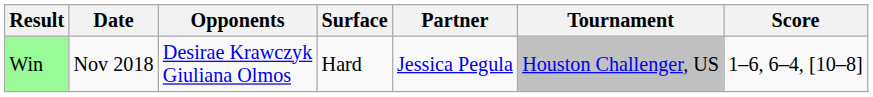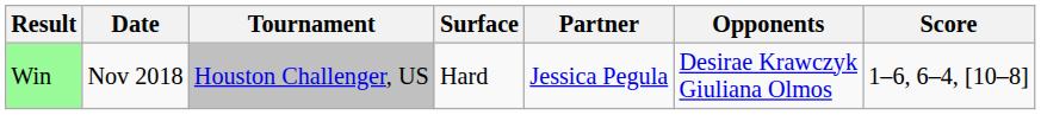columns swapped: Tournament <-> Opponents
